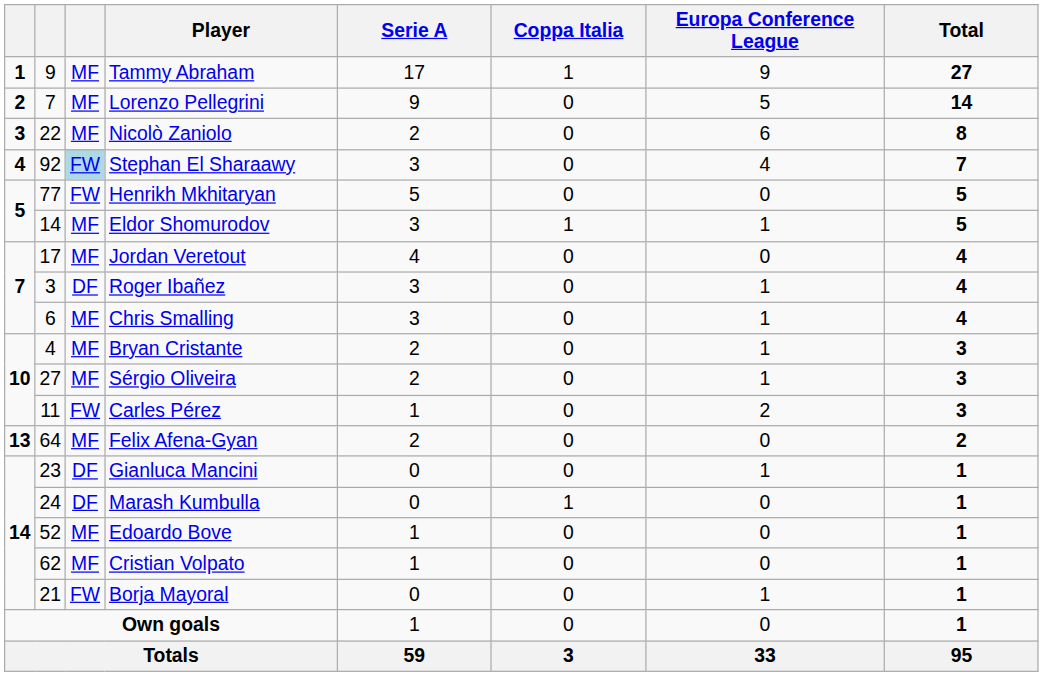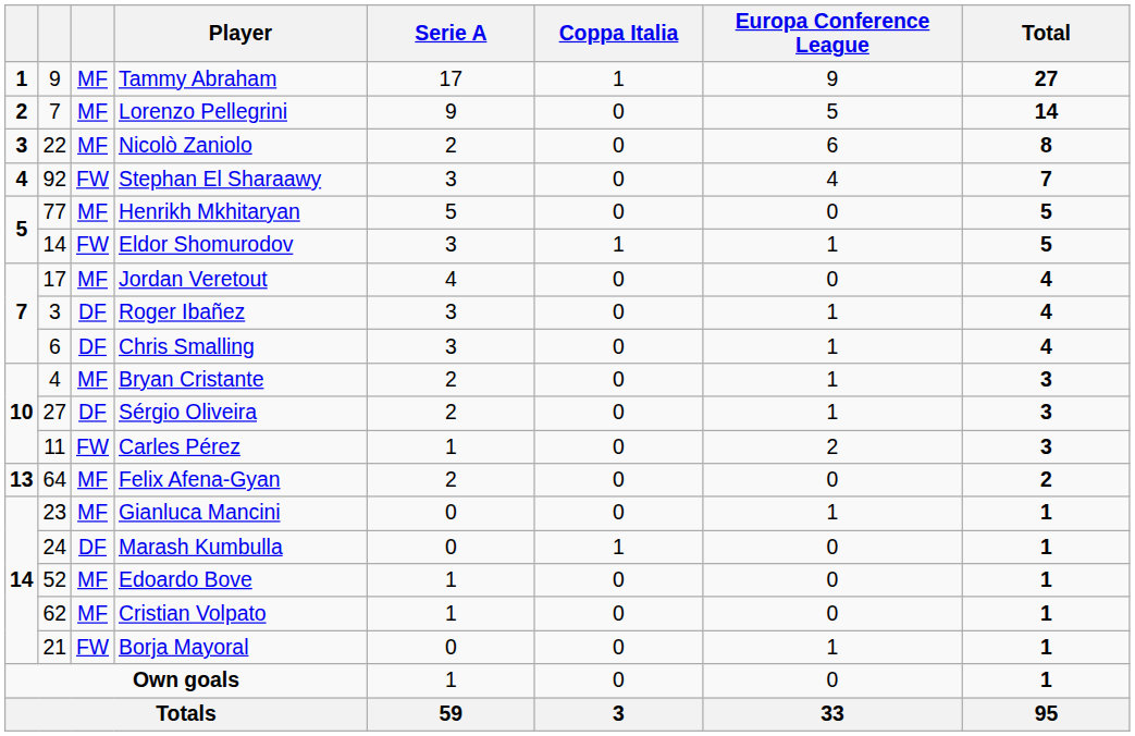Stephan El Sharaawy | column 3: lightblue background -> no background
Henrikh Mkhitaryan | column 3: FW -> MF
Eldor Shomurodov | column 3: MF -> FW
Chris Smalling | column 3: MF -> DF
Sérgio Oliveira | column 3: MF -> DF
Gianluca Mancini | column 3: DF -> MF
